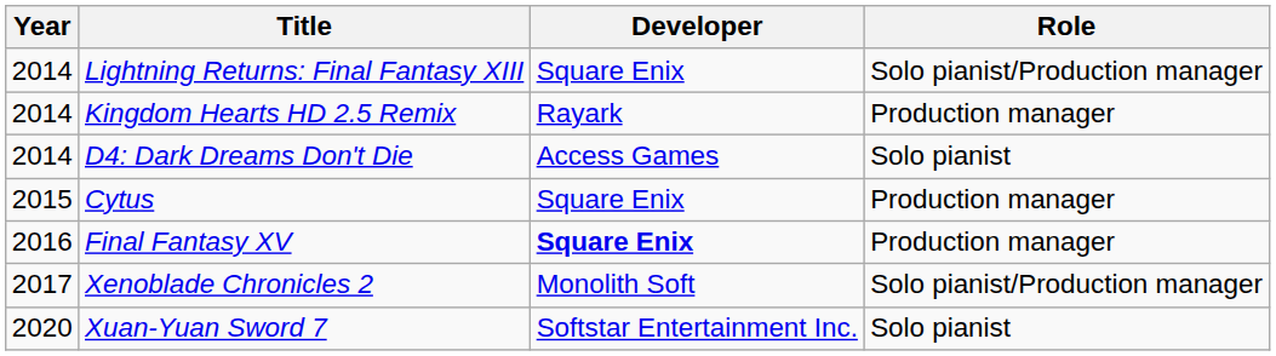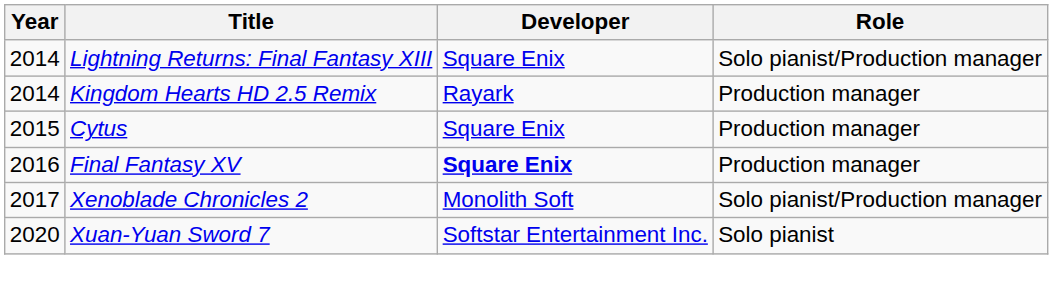- row: 2014 | D4: Dark Dreams Don't Die | Access Games | Solo pianist
